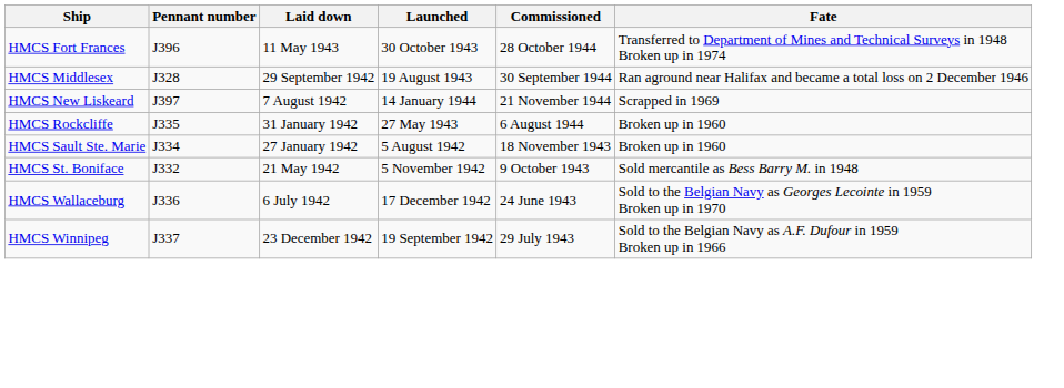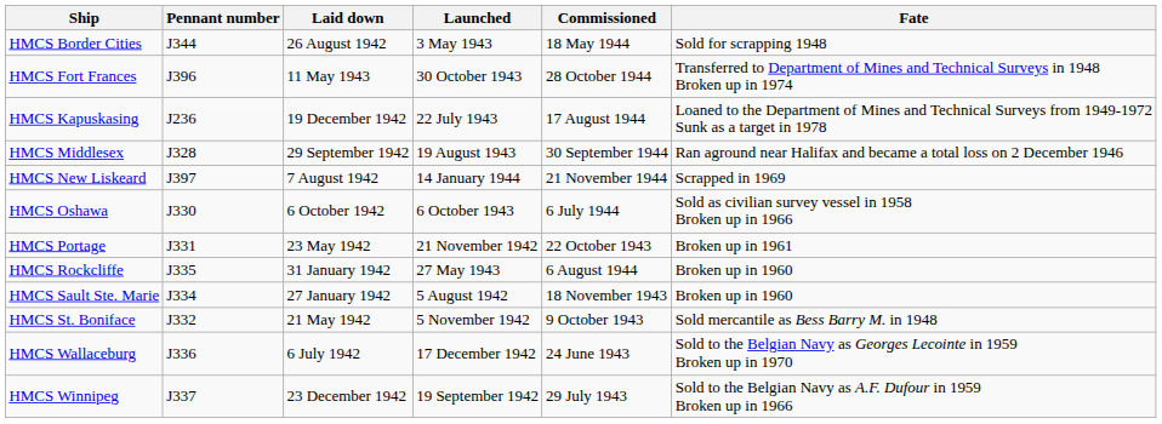+ row: HMCS Border Cities | J344 | 26 August 1942 | 3 May 1943 | 18 May 1944 | Sold for scrapping 1948
+ row: HMCS Kapuskasing | J236 | 19 December 1942 | 22 July 1943 | 17 August 1944 | Loaned to the Department of Mines and Technical Surveys from 1949-1972 Sunk as a target in 1978
+ row: HMCS Oshawa | J330 | 6 October 1942 | 6 October 1943 | 6 July 1944 | Sold as civilian survey vessel in 1958 Broken up in 1966
+ row: HMCS Portage | J331 | 23 May 1942 | 21 November 1942 | 22 October 1943 | Broken up in 1961
